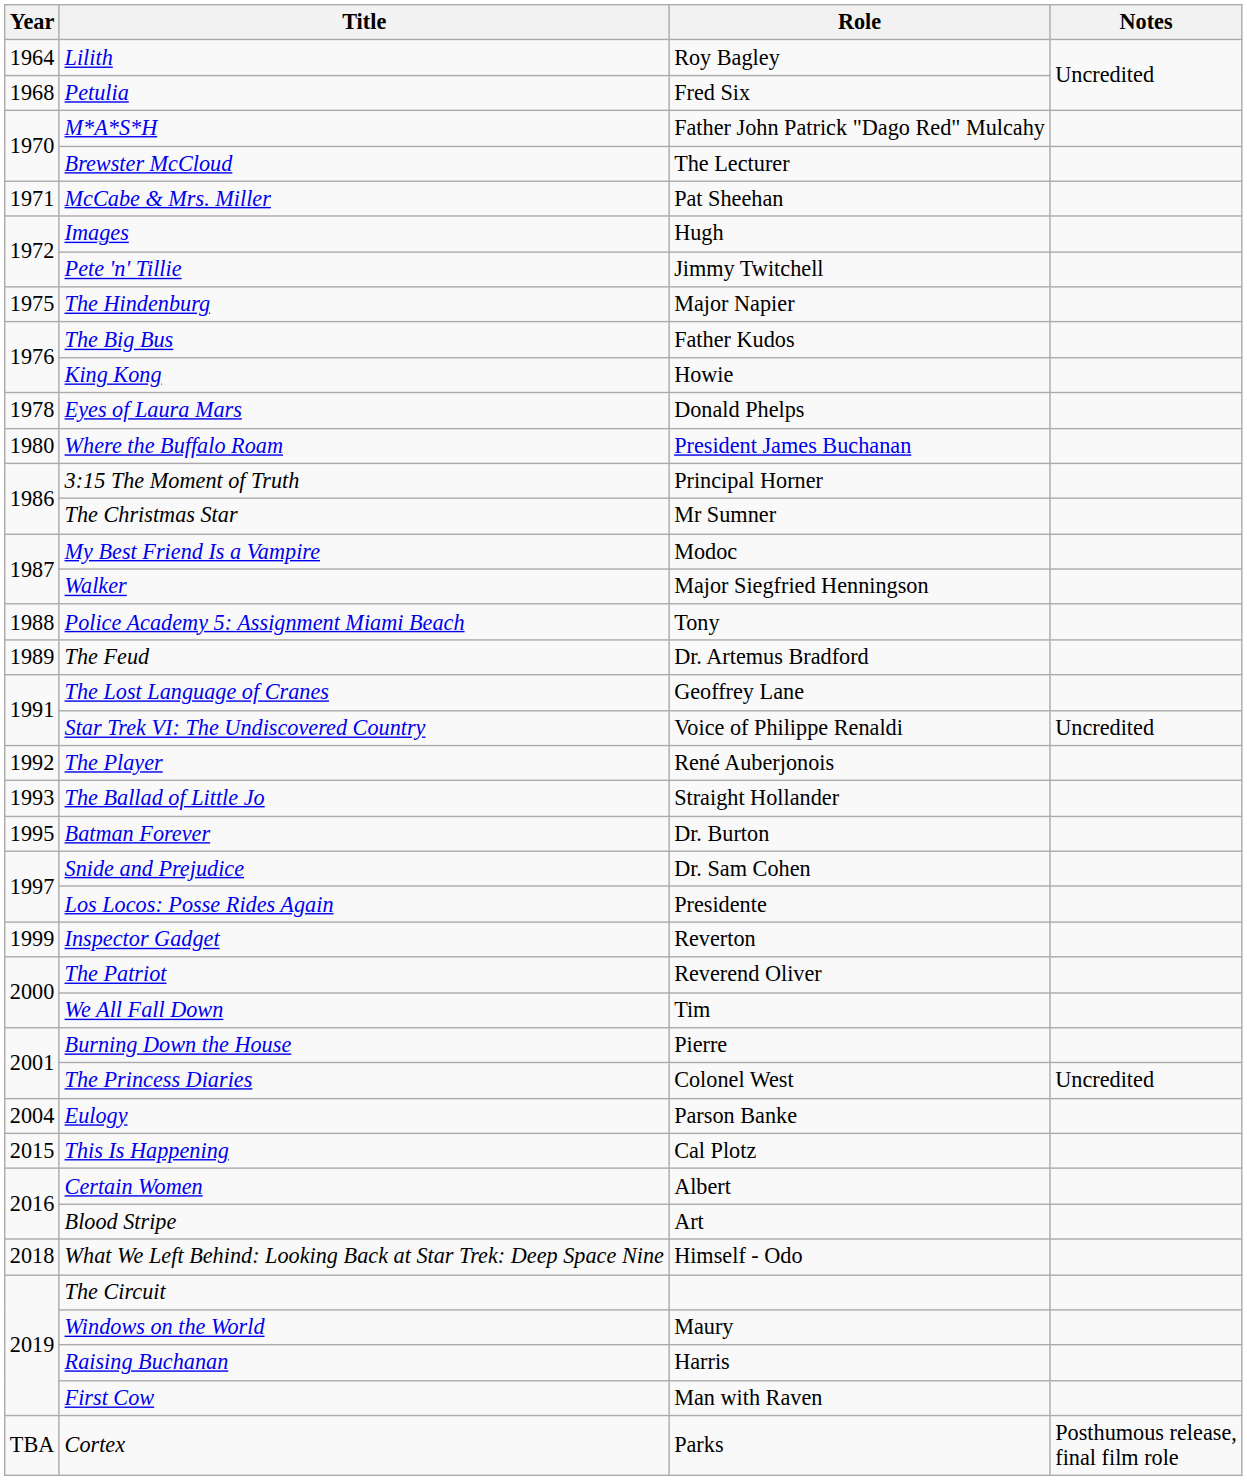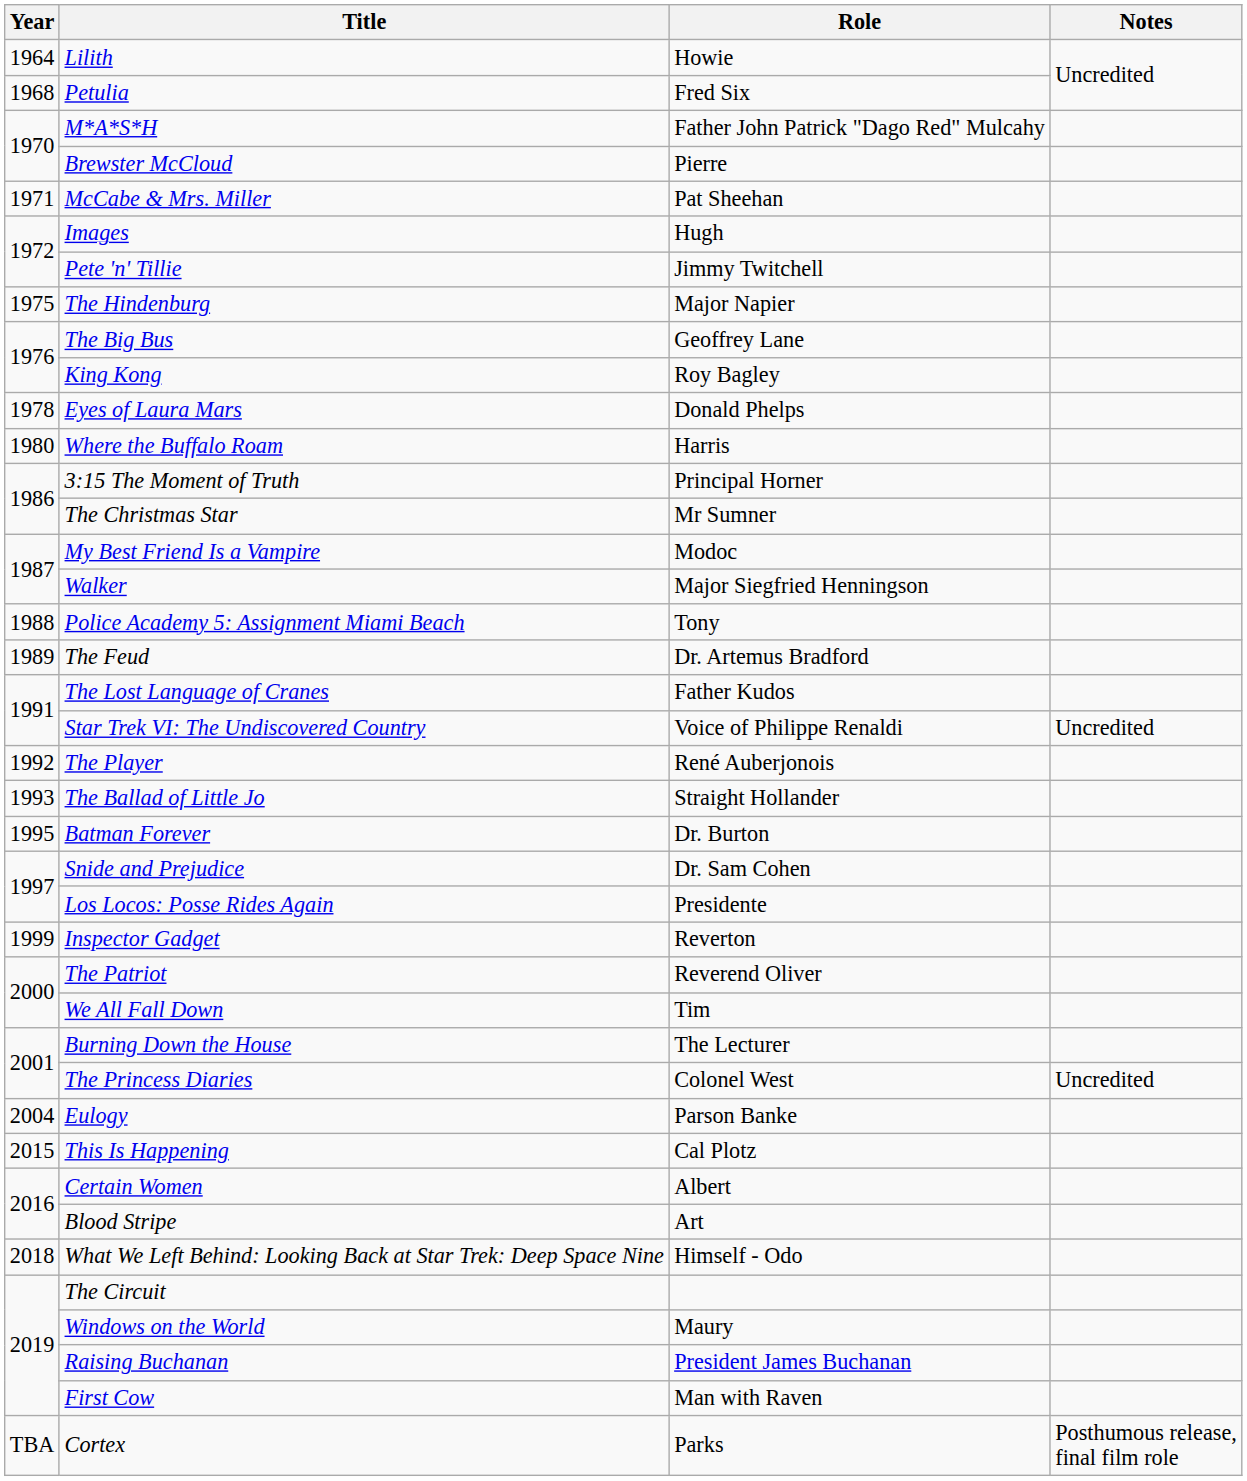Lilith | Role: Roy Bagley -> Howie
Brewster McCloud | Role: The Lecturer -> Pierre
The Big Bus | Role: Father Kudos -> Geoffrey Lane
King Kong | Role: Howie -> Roy Bagley
Where the Buffalo Roam | Role: President James Buchanan -> Harris
The Lost Language of Cranes | Role: Geoffrey Lane -> Father Kudos
Burning Down the House | Role: Pierre -> The Lecturer
Raising Buchanan | Role: Harris -> President James Buchanan
